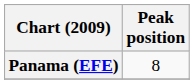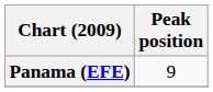Panama (EFE) | Peak position: 8 -> 9
